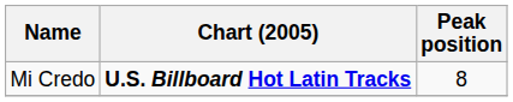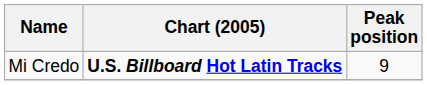Mi Credo | Peak position: 8 -> 9
